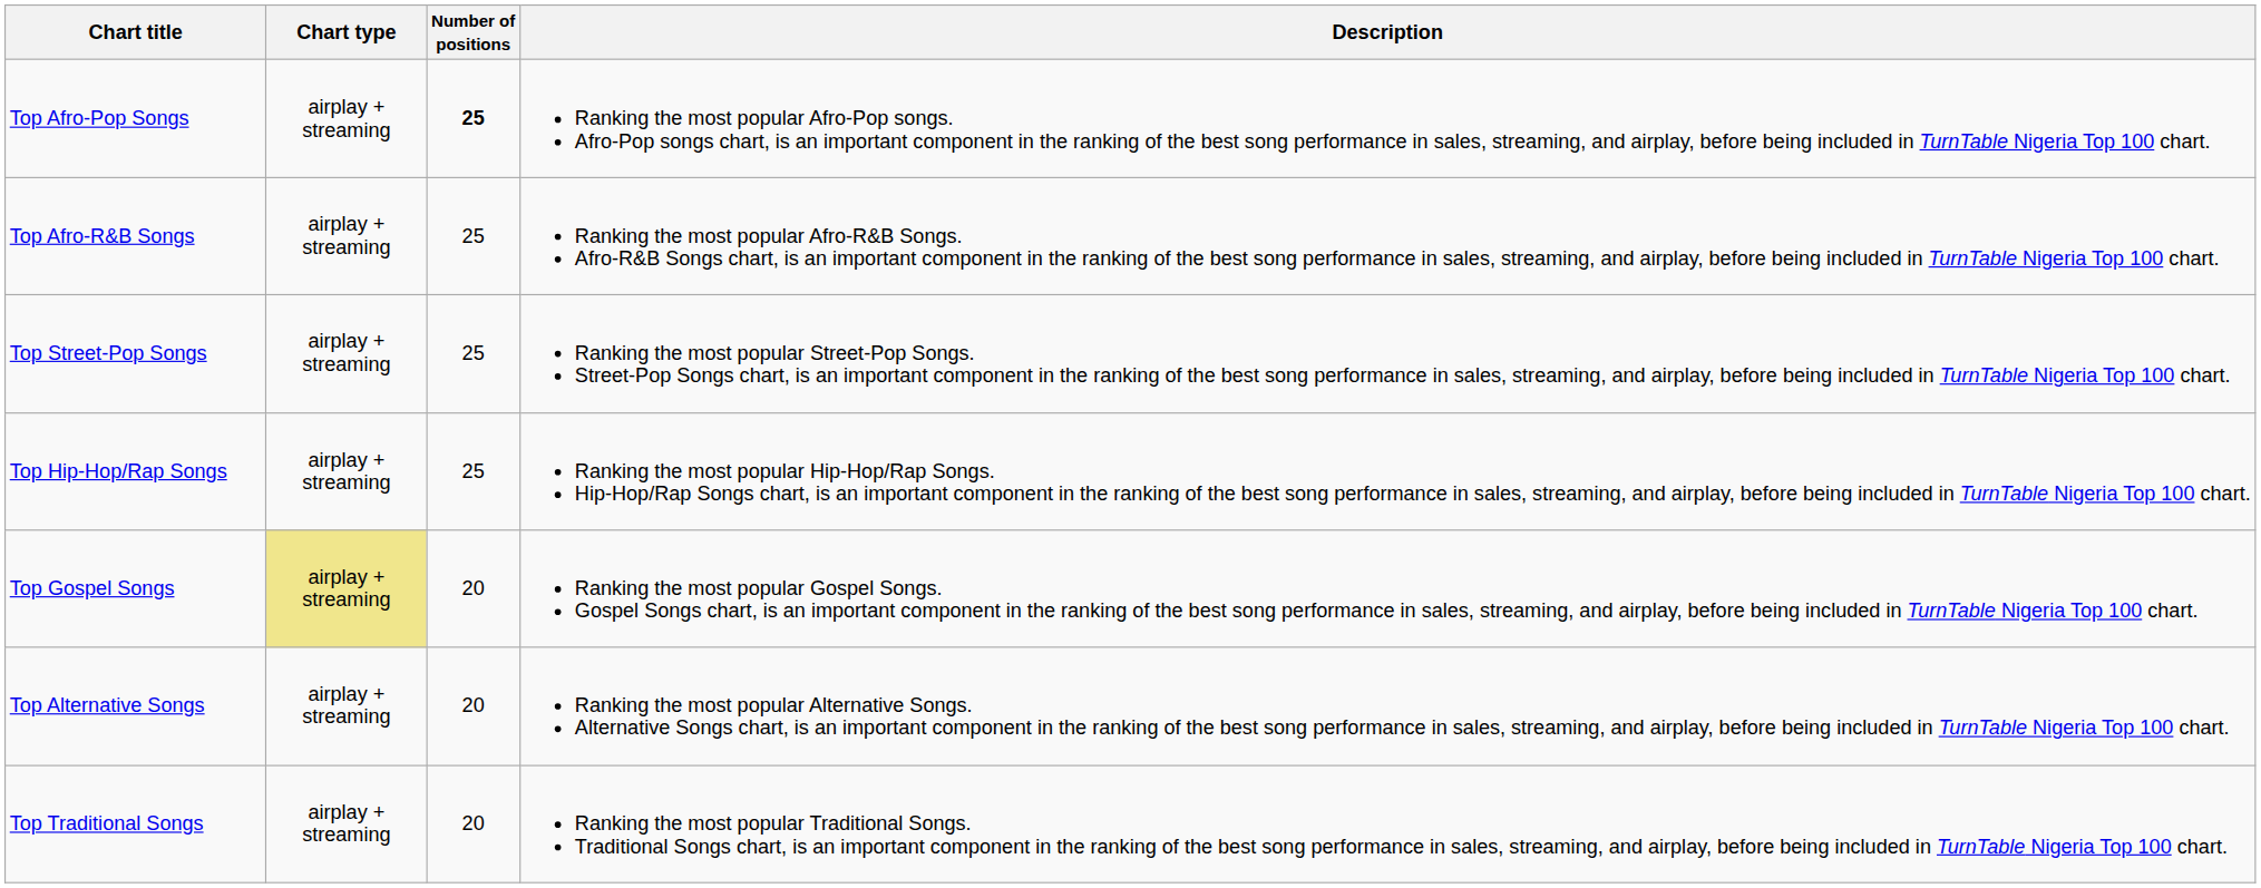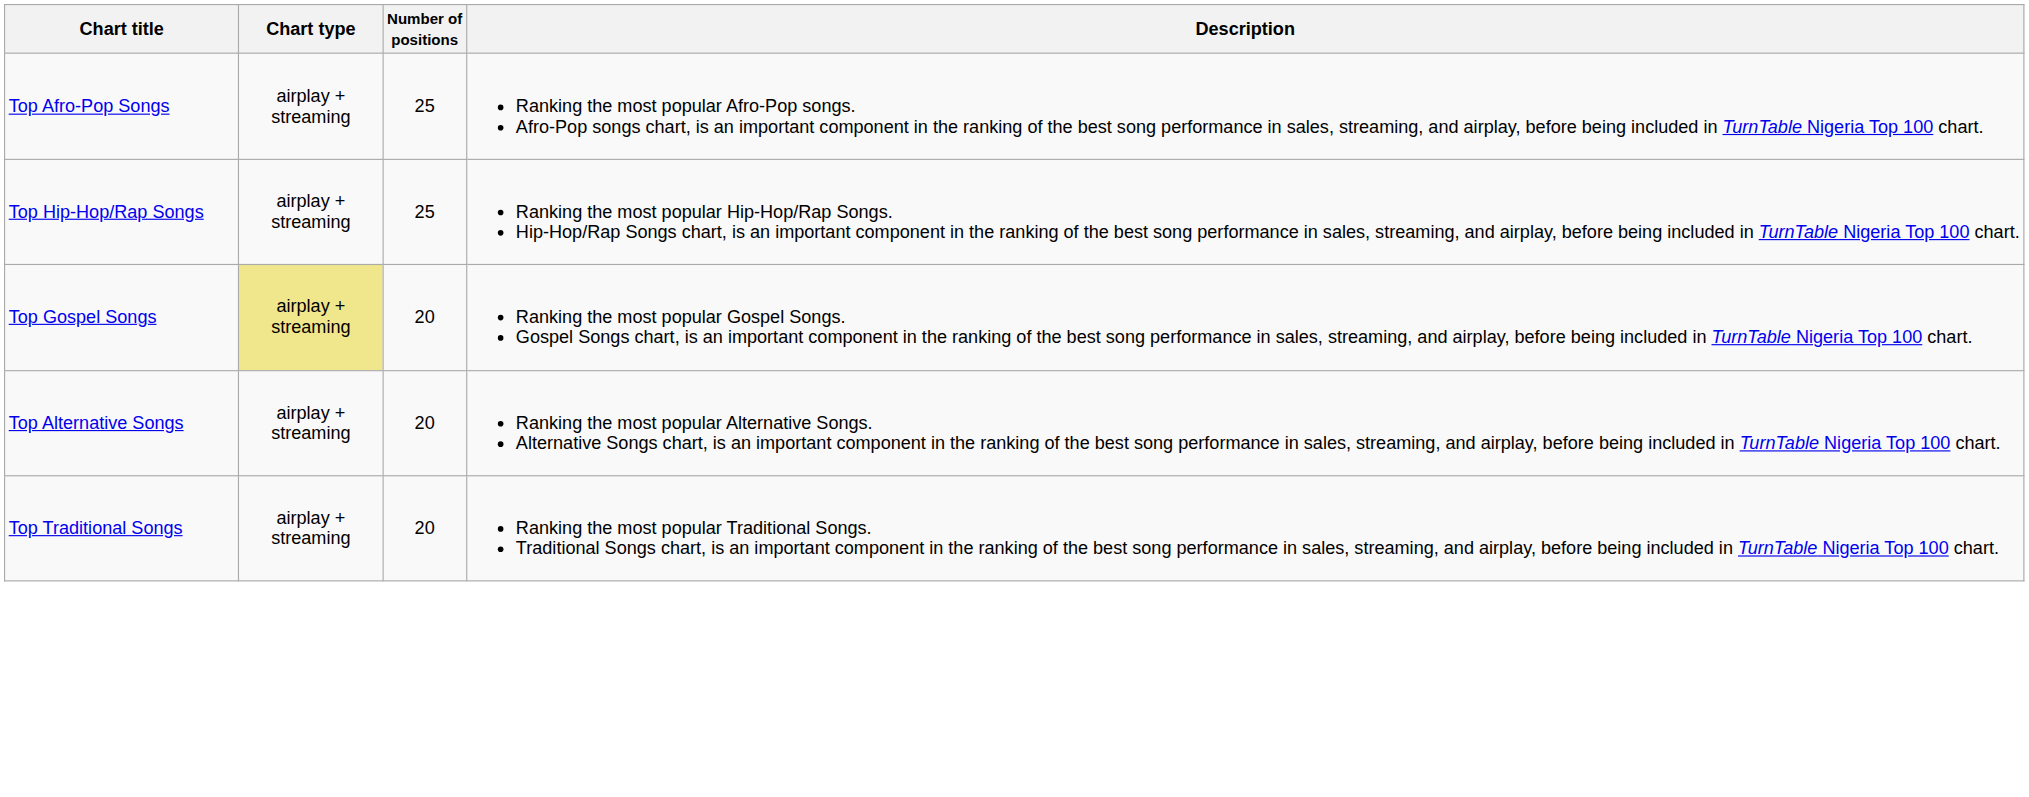Top Afro-Pop Songs | Number of positions: bold -> normal
- row: Top Afro-R&B Songs | airplay + streaming | 25 | Ranking the most popular Afro-R&B Songs. Afro-R&B Songs chart, is an important component in the ranking of the best song performance in sales, streaming, and airplay, before being included in TurnTable Nigeria Top 100 chart.
- row: Top Street-Pop Songs | airplay + streaming | 25 | Ranking the most popular Street-Pop Songs. Street-Pop Songs chart, is an important component in the ranking of the best song performance in sales, streaming, and airplay, before being included in TurnTable Nigeria Top 100 chart.
